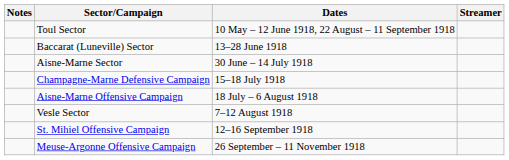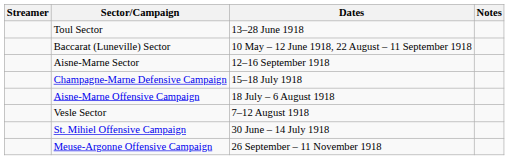columns swapped: Streamer <-> Notes
Toul Sector | Dates: 10 May – 12 June 1918, 22 August – 11 September 1918 -> 13–28 June 1918
Baccarat (Luneville) Sector | Dates: 13–28 June 1918 -> 10 May – 12 June 1918, 22 August – 11 September 1918
Aisne-Marne Sector | Dates: 30 June – 14 July 1918 -> 12–16 September 1918
St. Mihiel Offensive Campaign | Dates: 12–16 September 1918 -> 30 June – 14 July 1918
